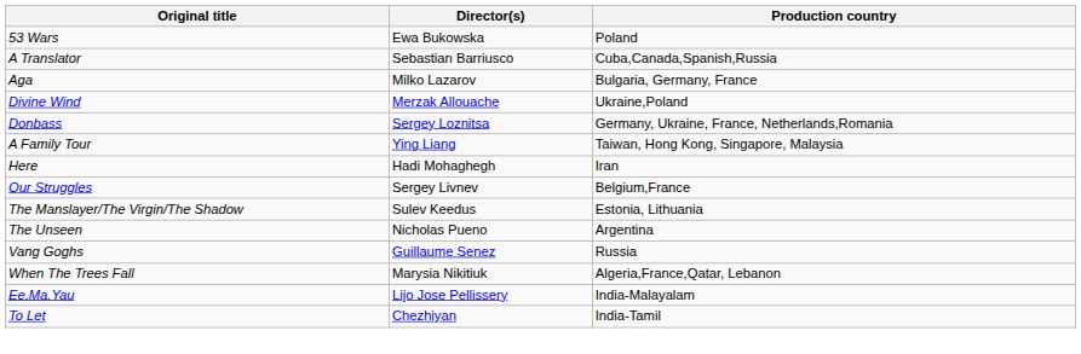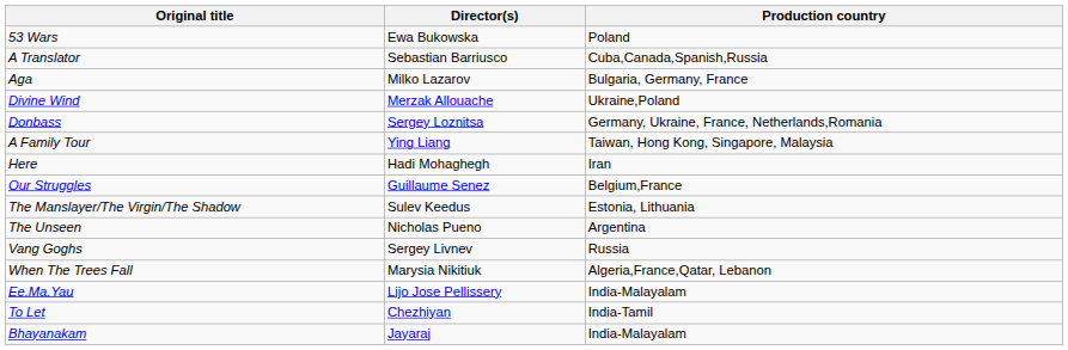Our Struggles | Director(s): Sergey Livnev -> Guillaume Senez
Vang Goghs | Director(s): Guillaume Senez -> Sergey Livnev
+ row: Bhayanakam | Jayaraj | India-Malayalam
